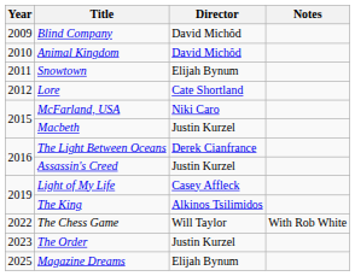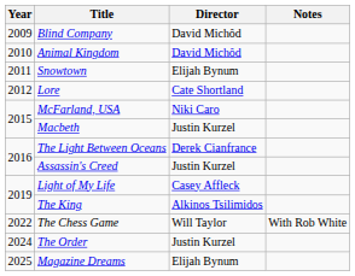The Order | Year: 2023 -> 2024
